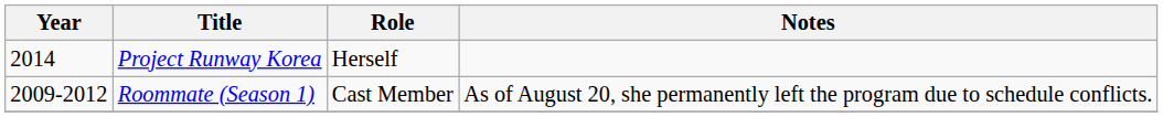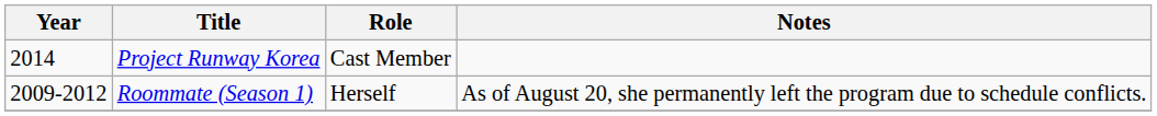Project Runway Korea | Role: Herself -> Cast Member
Roommate (Season 1) | Role: Cast Member -> Herself
